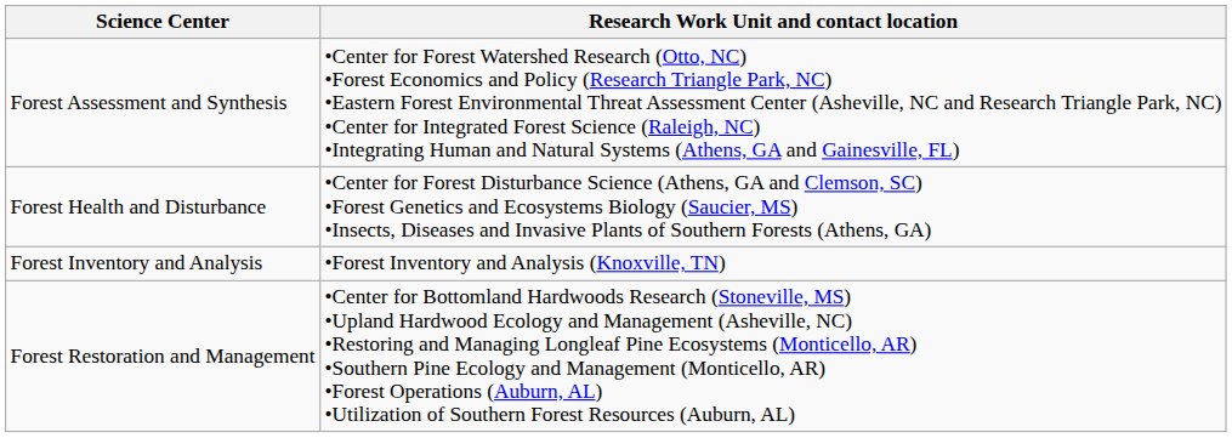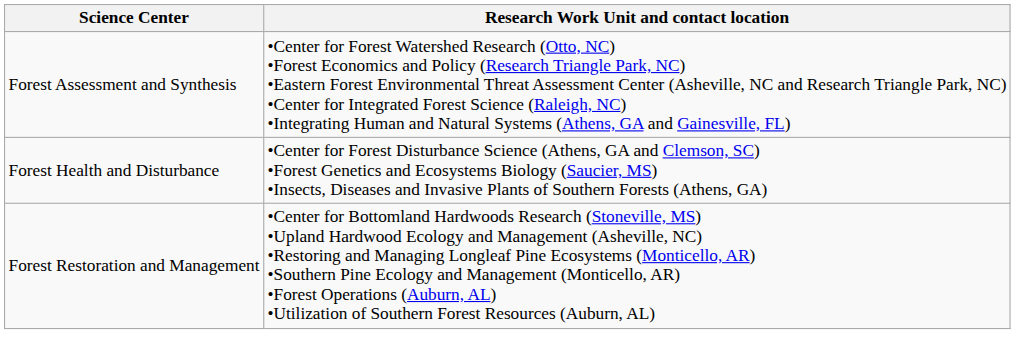- row: Forest Inventory and Analysis | •Forest Inventory and Analysis (Knoxville, TN)
